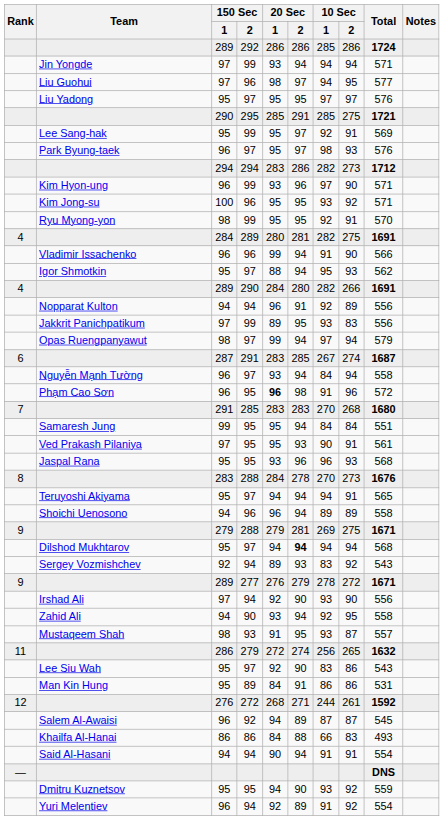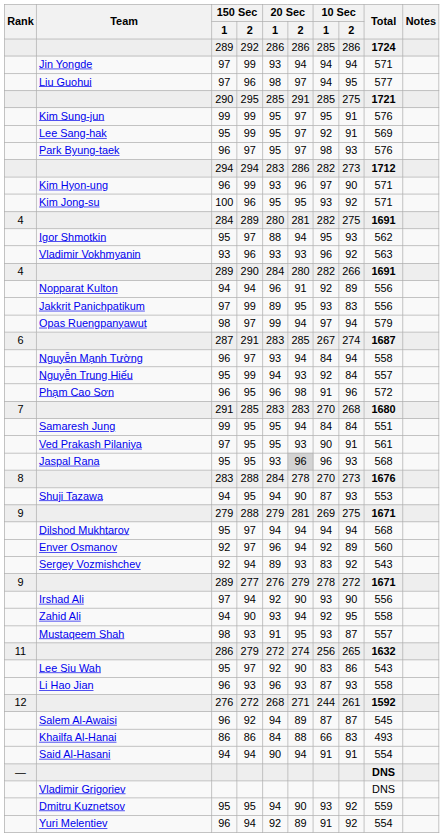- row: Liu Yadong | 95 | 97 | 95 | 95 | 97 | 97 | 576
+ row: Kim Sung-jun | 99 | 99 | 95 | 97 | 95 | 91 | 576
- row: Ryu Myong-yon | 98 | 99 | 95 | 95 | 92 | 91 | 570
- row: Vladimir Issachenko | 96 | 96 | 99 | 94 | 91 | 90 | 566
+ row: Vladimir Vokhmyanin | 93 | 96 | 93 | 93 | 96 | 92 | 563
+ row: Nguyễn Trung Hiếu | 95 | 99 | 94 | 93 | 92 | 84 | 557
Phạm Cao Sơn | 20 Sec / 1: bold -> normal
Jaspal Rana | 20 Sec / 2: no background -> lightgrey background
- row: Teruyoshi Akiyama | 95 | 97 | 94 | 94 | 94 | 91 | 565
+ row: Shuji Tazawa | 94 | 95 | 94 | 90 | 87 | 93 | 553
- row: Shoichi Uenosono | 94 | 96 | 96 | 94 | 89 | 89 | 558
Dilshod Mukhtarov | 20 Sec / 2: bold -> normal
+ row: Enver Osmanov | 92 | 97 | 96 | 94 | 92 | 89 | 560
+ row: Li Hao Jian | 96 | 93 | 96 | 93 | 87 | 93 | 558
- row: Man Kin Hung | 95 | 89 | 84 | 91 | 86 | 86 | 531
+ row: Vladimir Grigoriev | DNS
